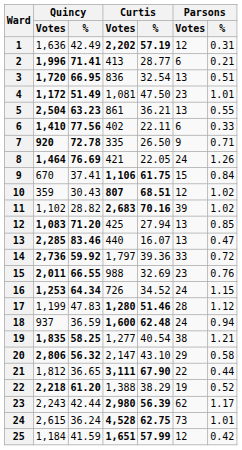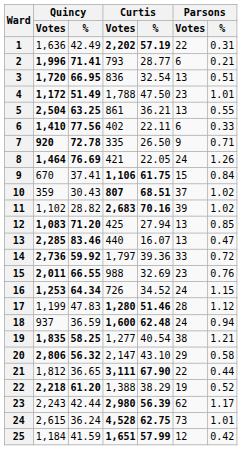1 | Parsons / Votes: 12 -> 22
2 | Curtis / Votes: 413 -> 793
4 | Curtis / Votes: 1,081 -> 1,788
5 | Quincy / %: 63.23 -> 63.25
10 | Parsons / Votes: 12 -> 37
